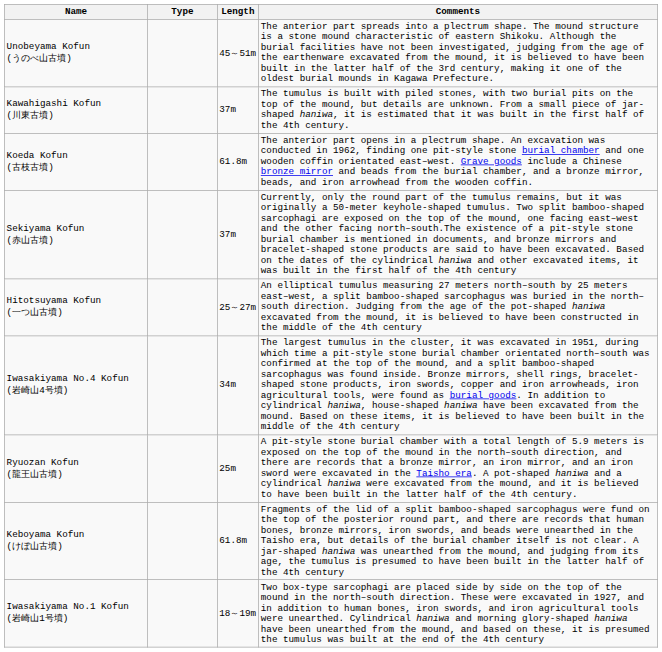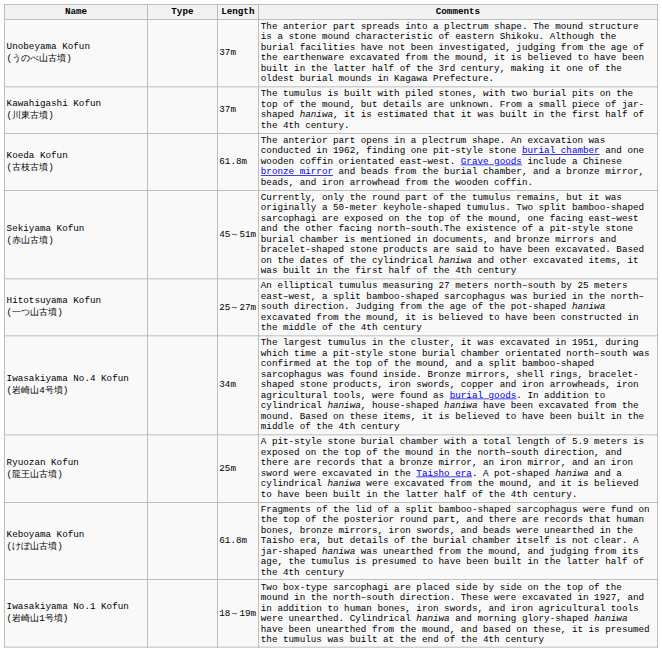Unobeyama Kofun (うのべ山古墳) | Length: 45～51m -> 37m
Sekiyama Kofun (赤山古墳) | Length: 37m -> 45～51m
